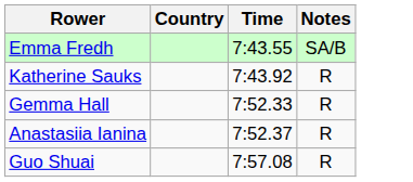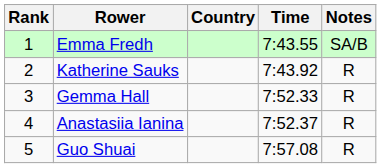+ column: Rank | 1 | 2 | 3 | 4 | 5
